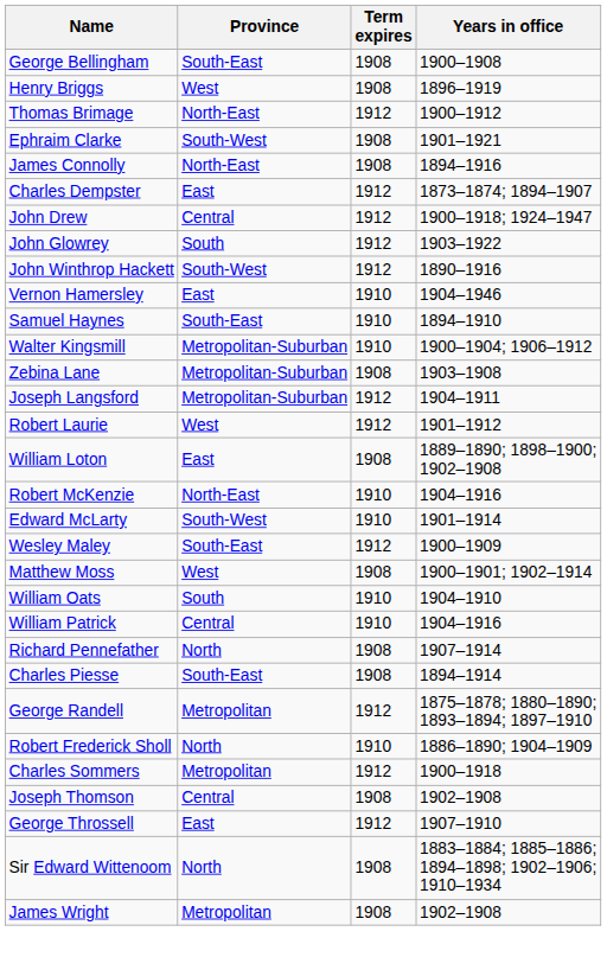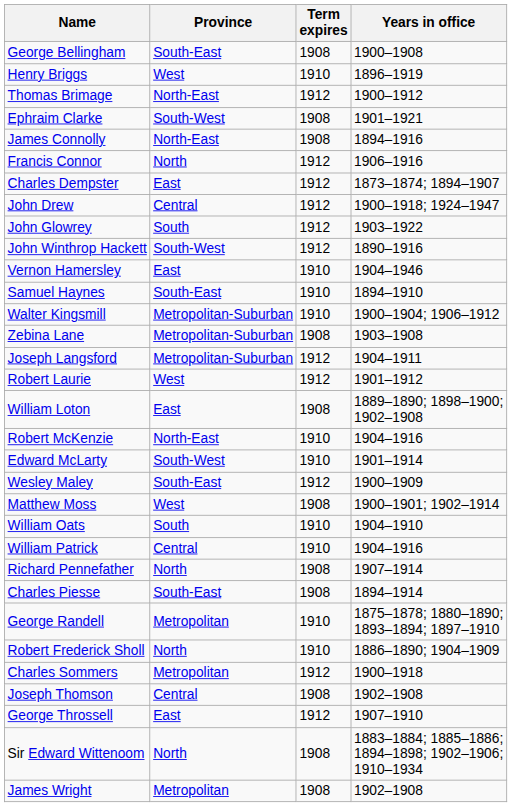Henry Briggs | Term expires: 1908 -> 1910
+ row: Francis Connor | North | 1912 | 1906–1916
George Randell | Term expires: 1912 -> 1910
